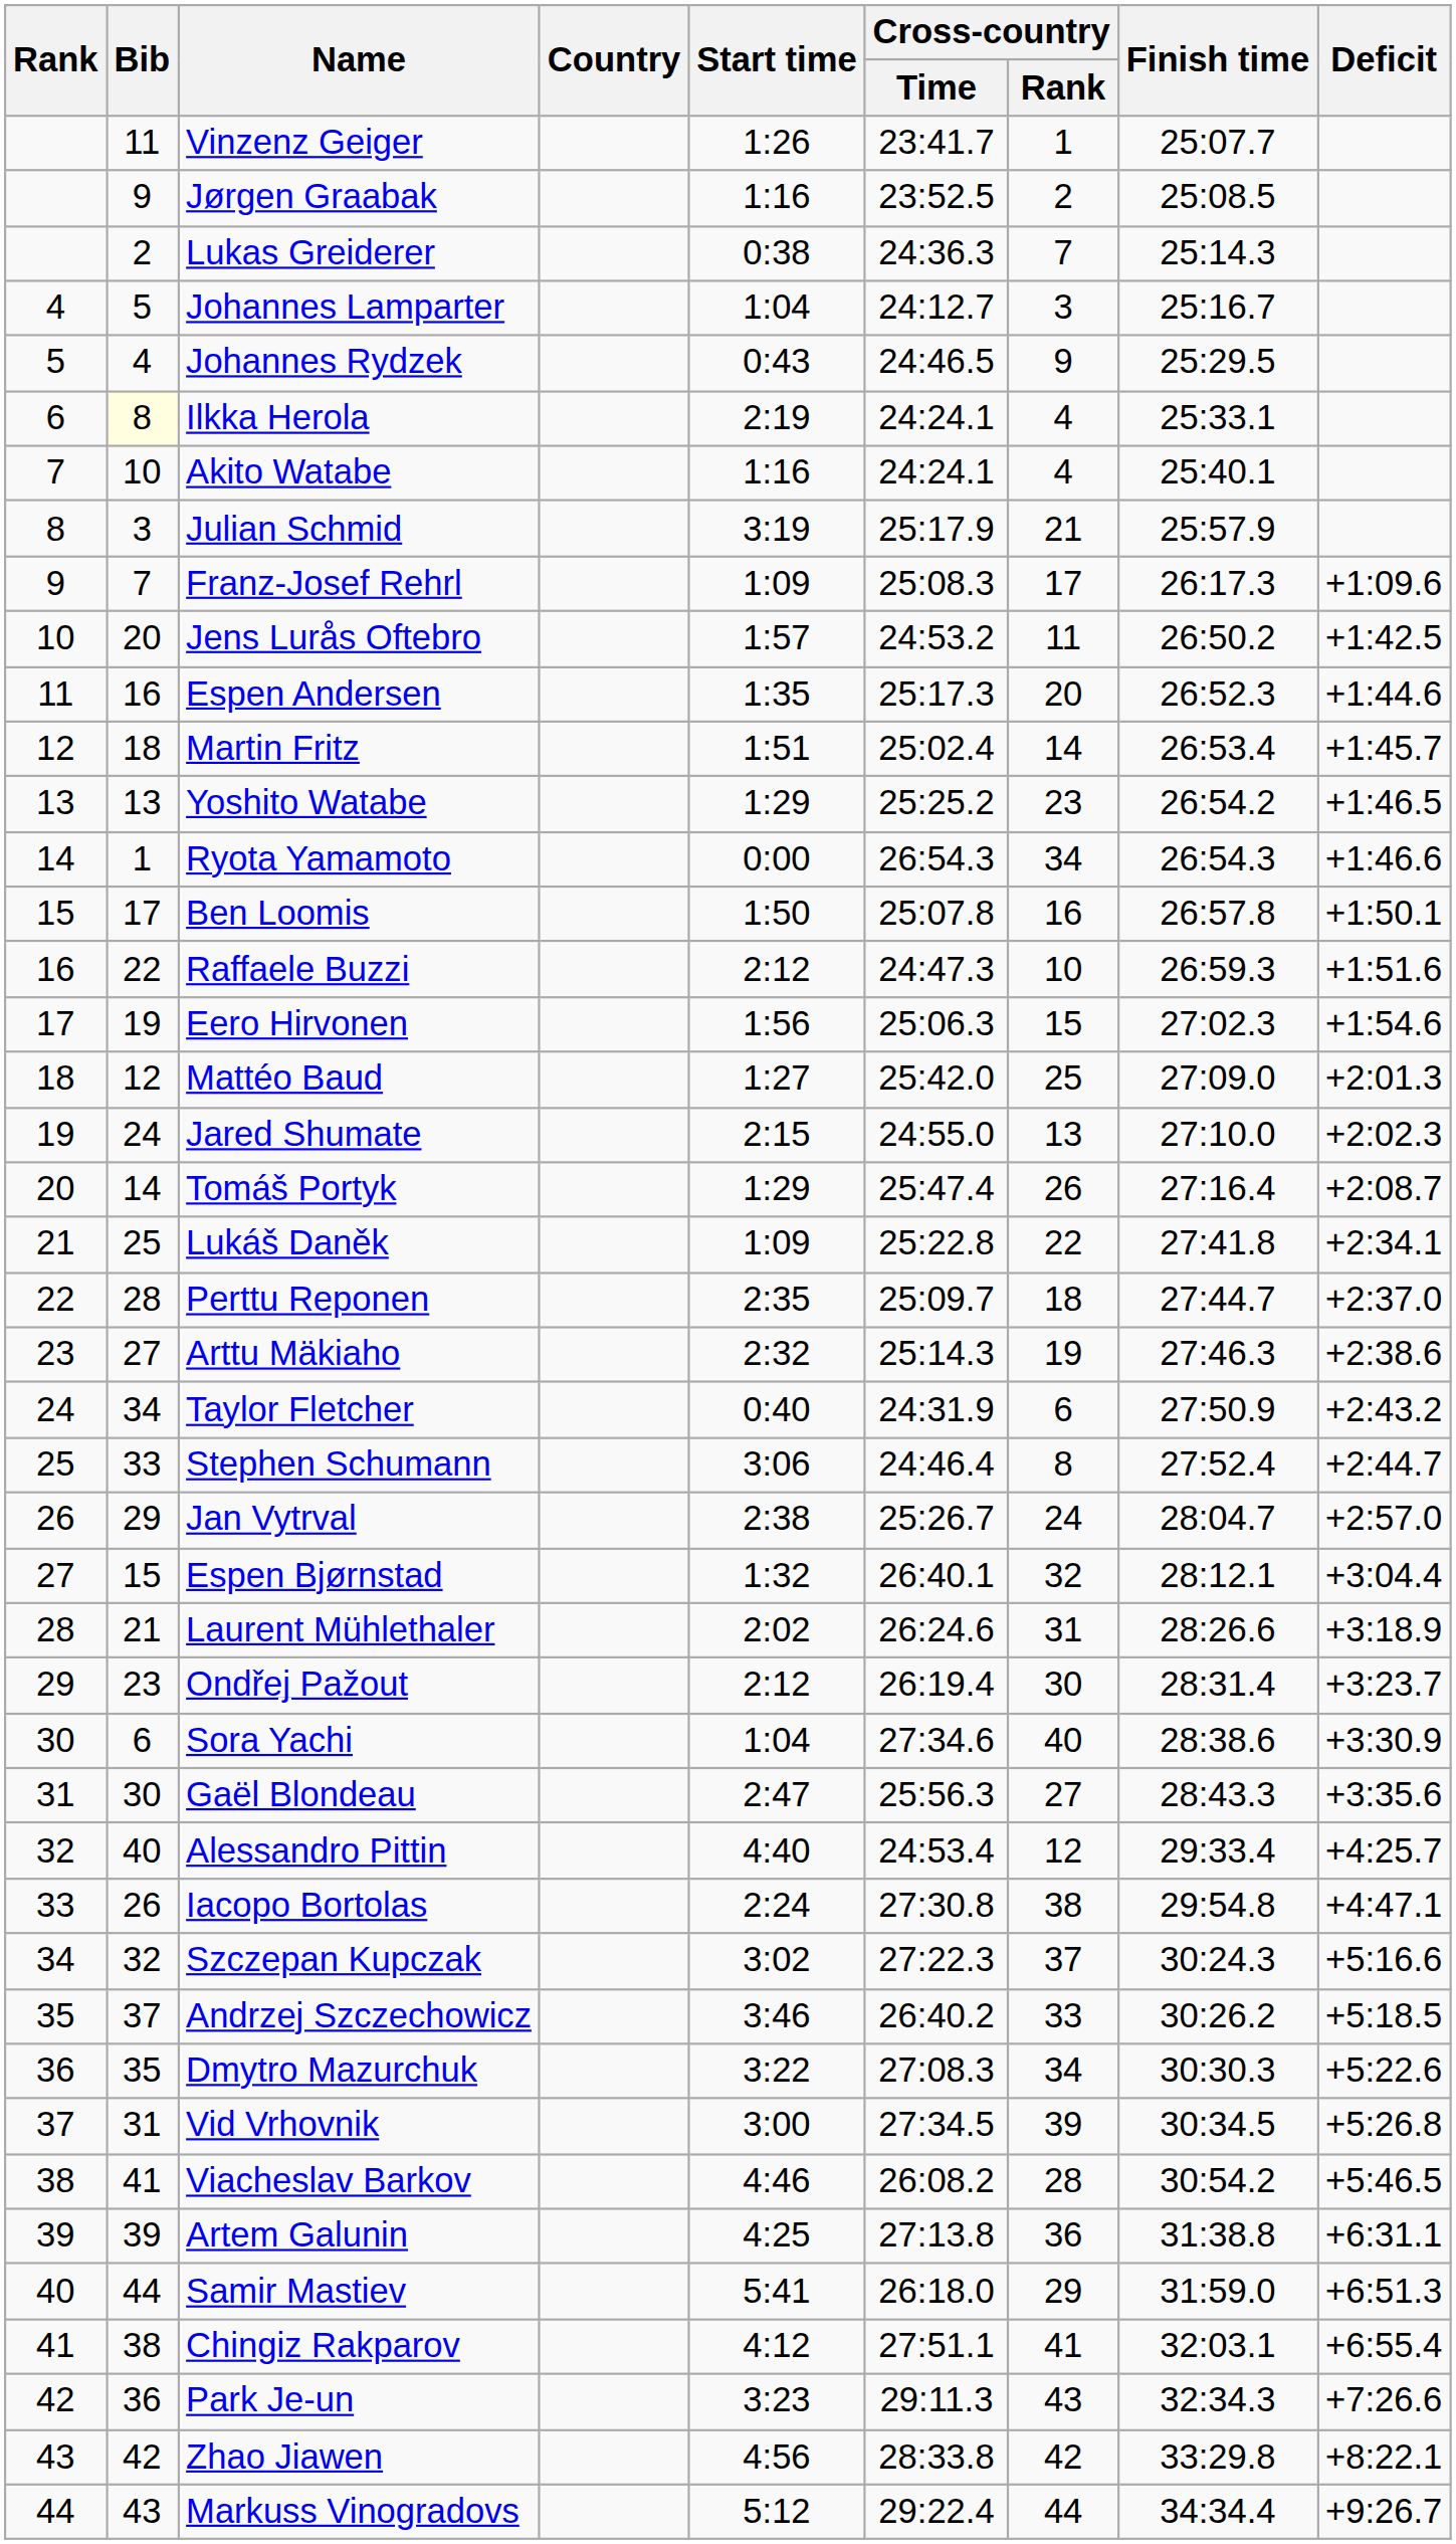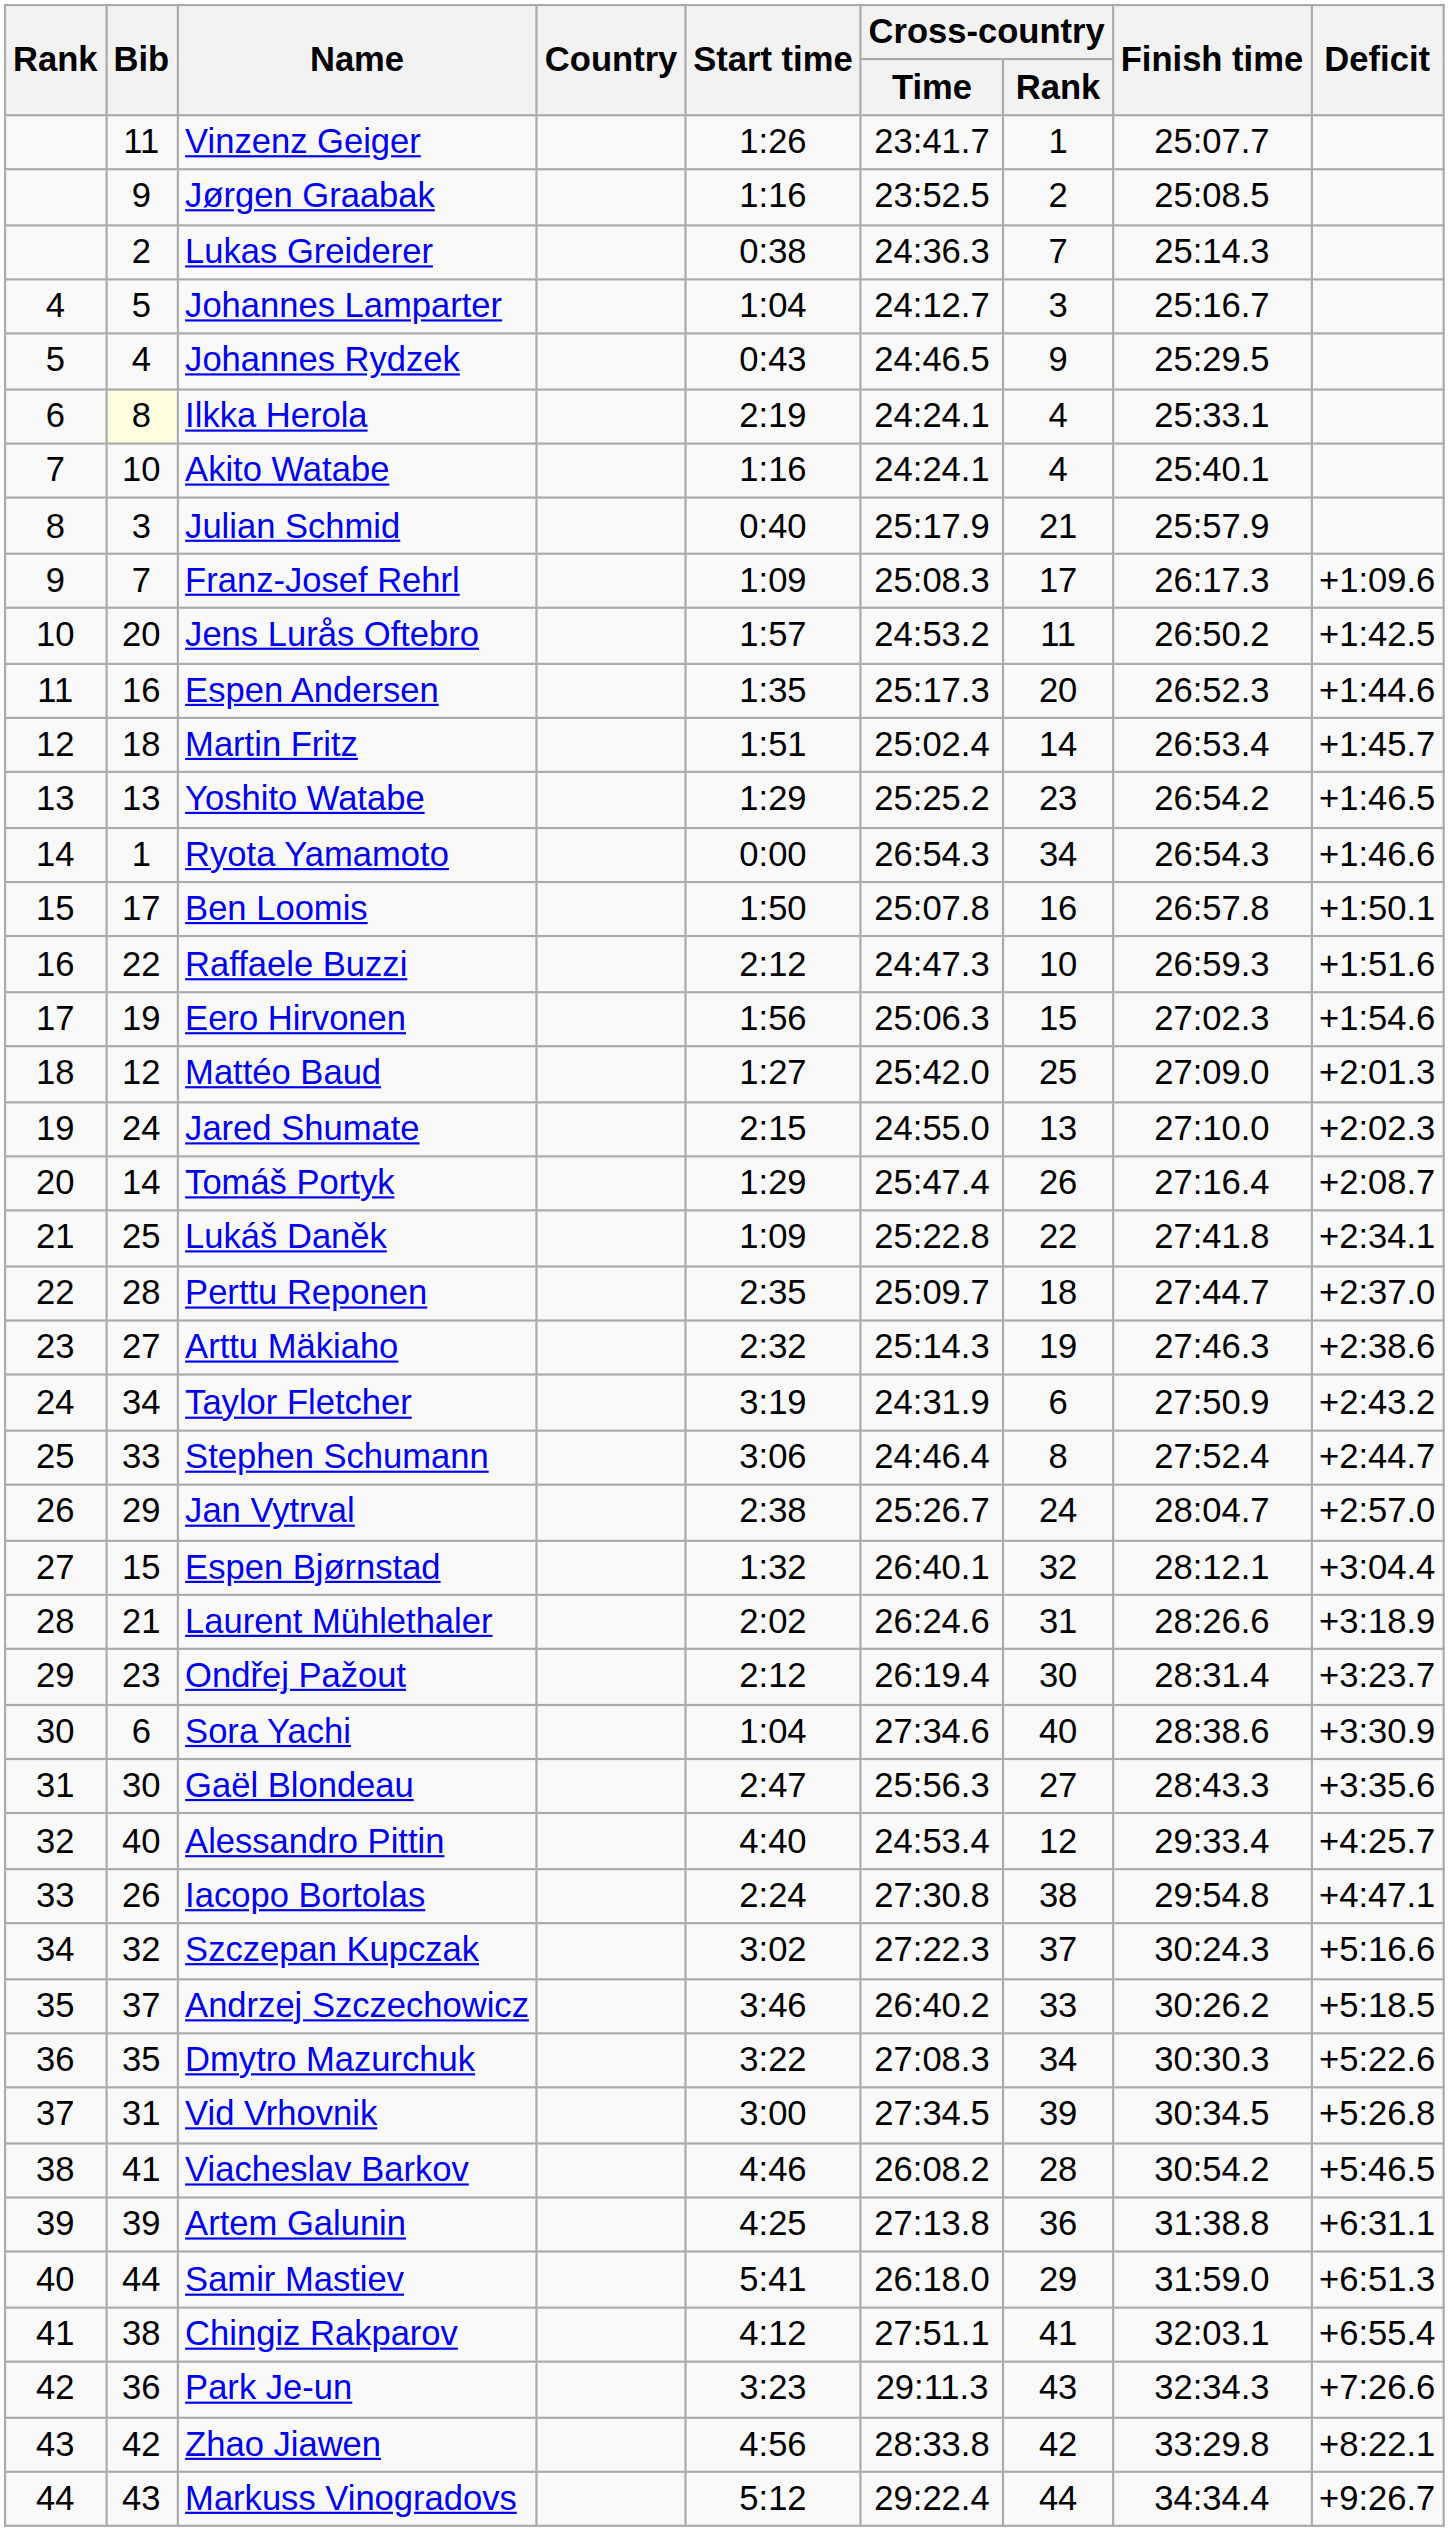Julian Schmid | Start time: 3:19 -> 0:40
Taylor Fletcher | Start time: 0:40 -> 3:19
